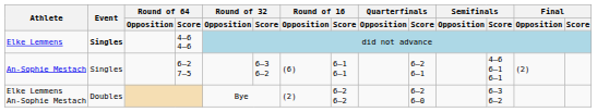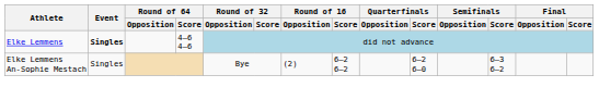- row: An-Sophie Mestach | Singles | 6–2 7–5 | 6–3 6–2 | (6) | 6–1 6–1 | 6–2 6–1 | 4–6 6–1 6–1 | (2)
Elke Lemmens An-Sophie Mestach | Event: Doubles -> Singles
